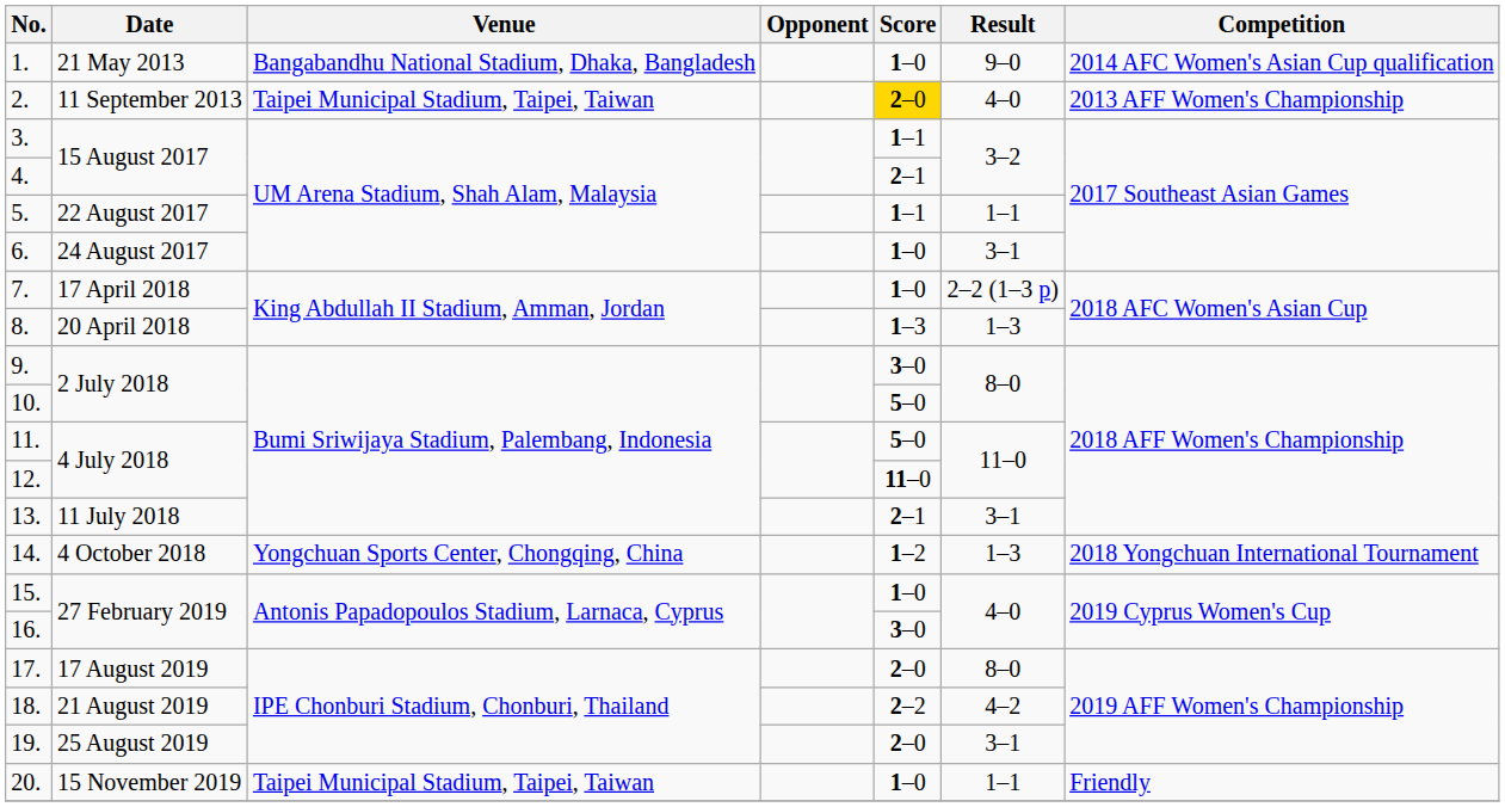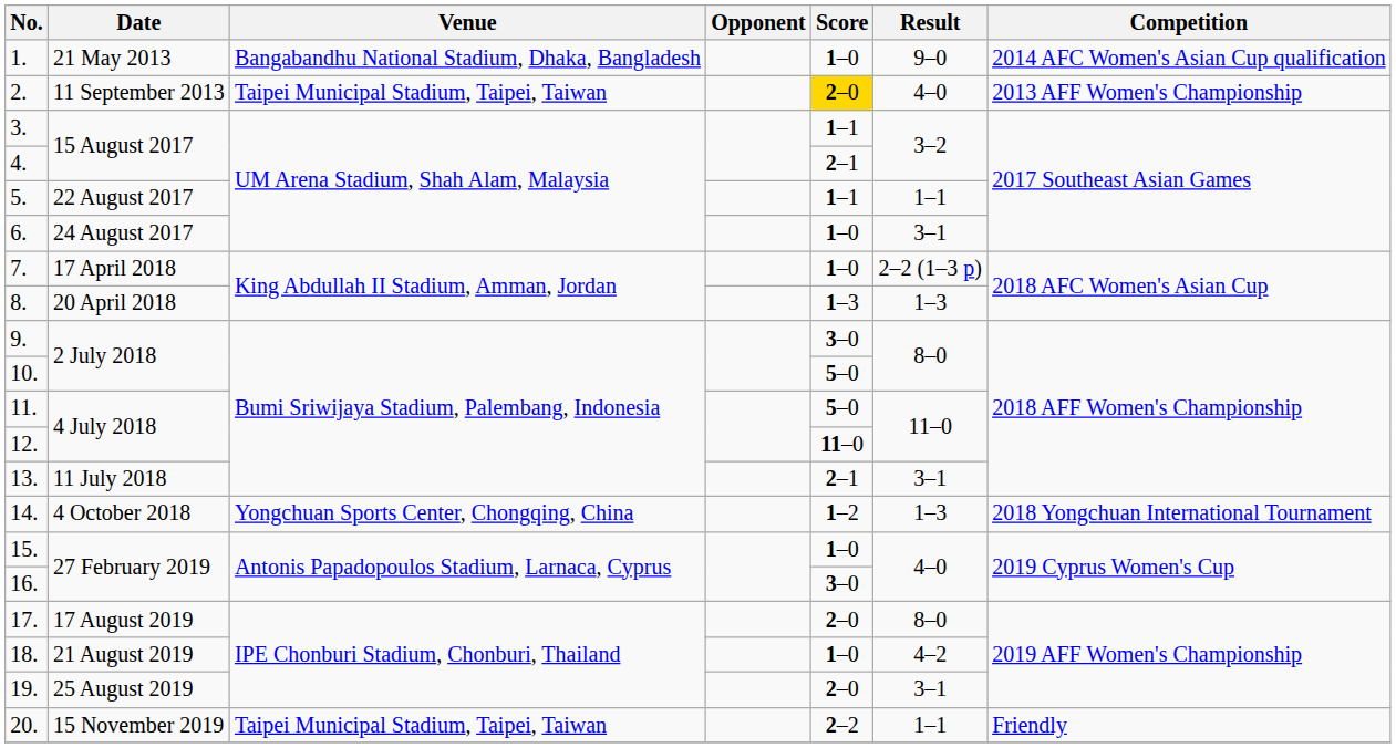18. | Score: 2–2 -> 1–0
20. | Score: 1–0 -> 2–2
